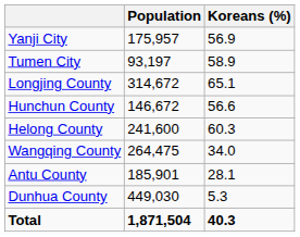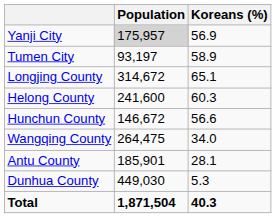Yanji City | Population: no background -> lightgrey background
rows swapped: Helong County <-> Hunchun County
